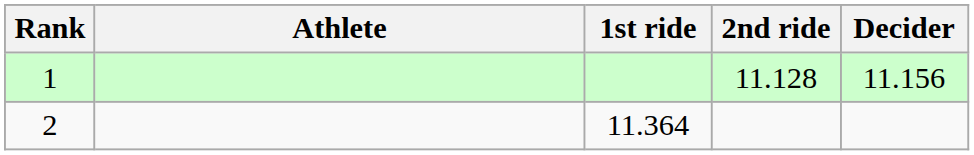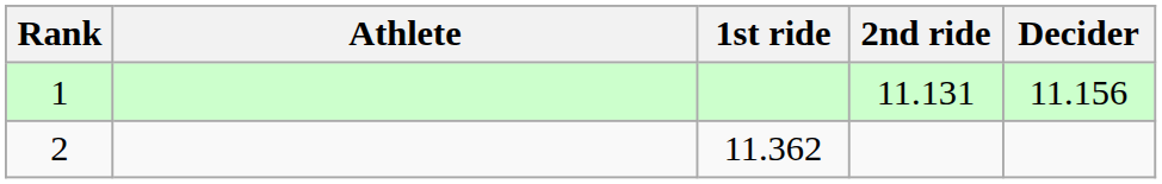1 | 2nd ride: 11.128 -> 11.131
2 | 1st ride: 11.364 -> 11.362
